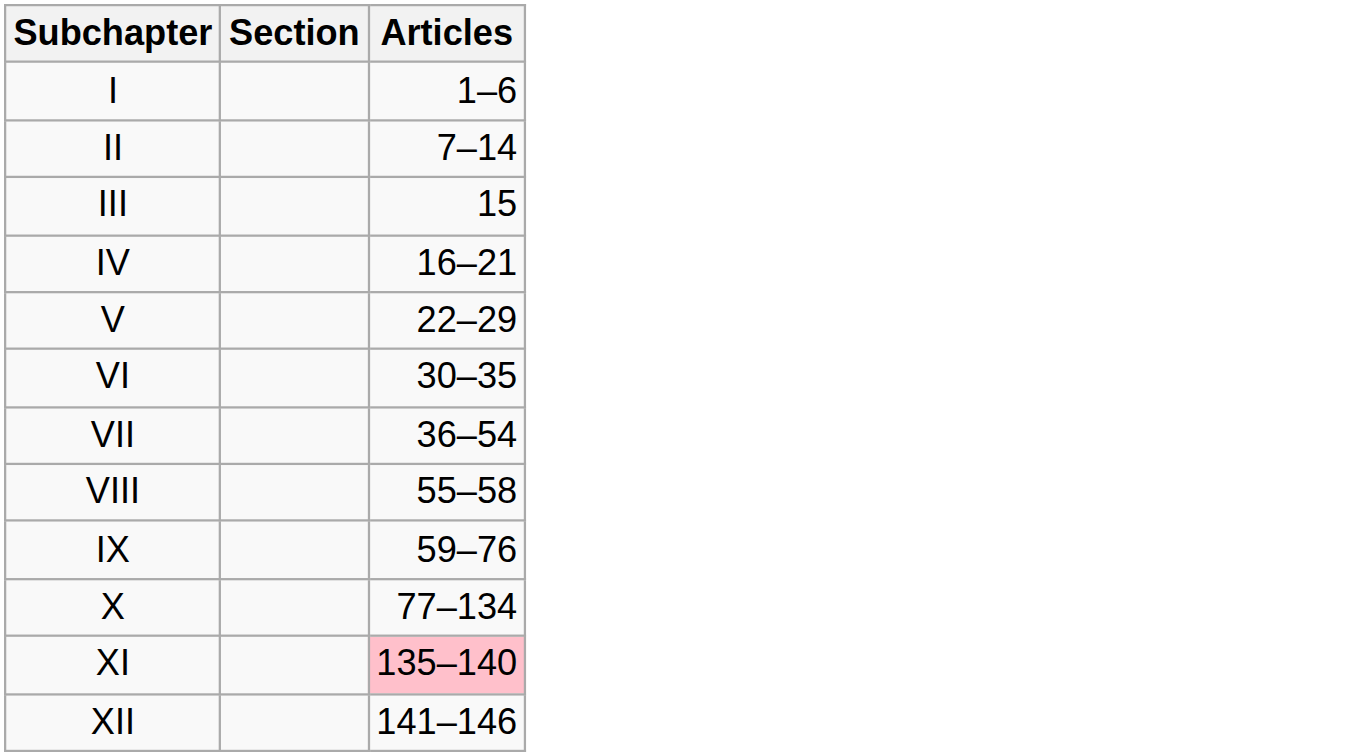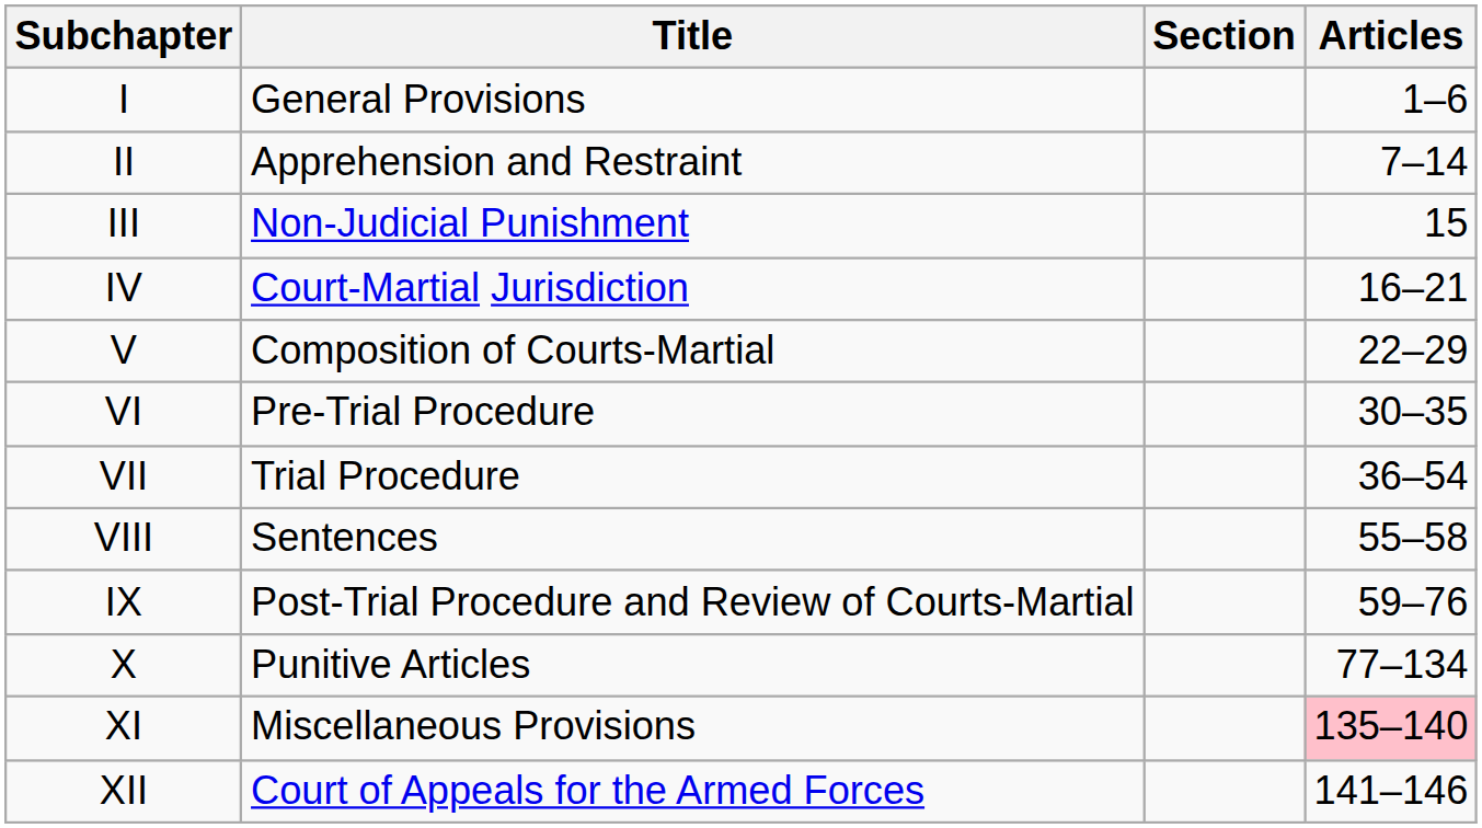+ column: Title | General Provisions | Apprehension and Restraint | Non-Judicial Punishment | Court-Martial Jurisdiction | Composition of Courts-Martial | Pre-Trial Procedure | Trial Procedure | Sentences | Post-Trial Procedure and Review of Courts-Martial | Punitive Articles | Miscellaneous Provisions | Court of Appeals for the Armed Forces
